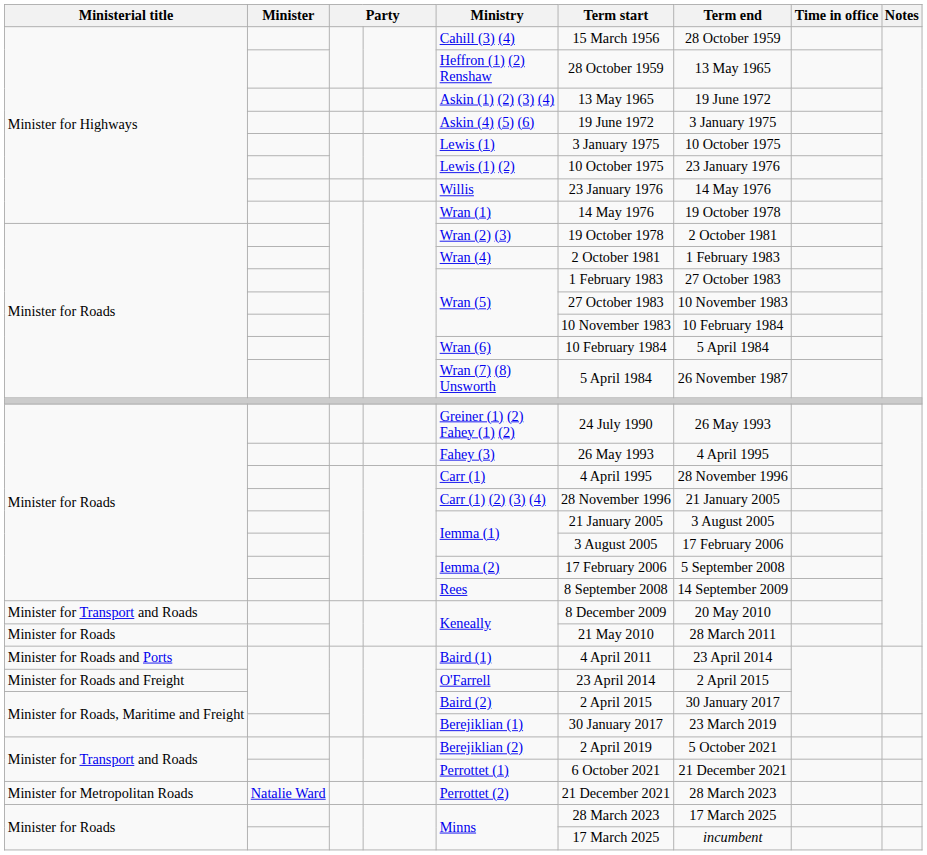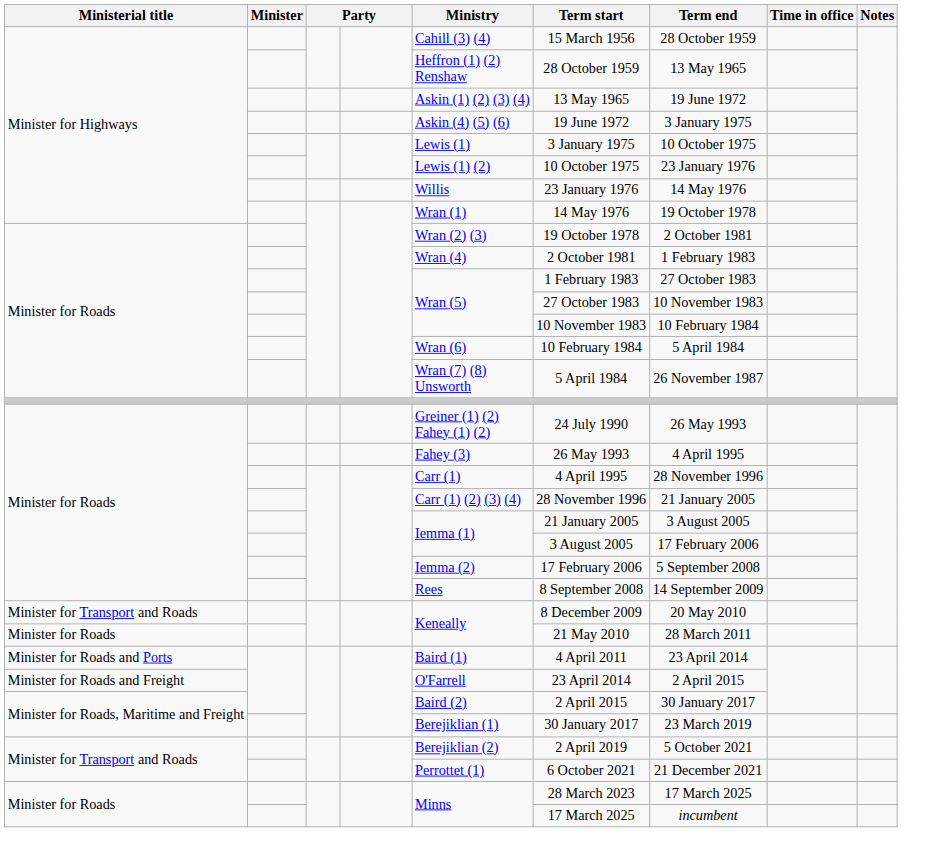- row: Minister for Metropolitan Roads | Natalie Ward | Perrottet (2) | 21 December 2021 | 28 March 2023
